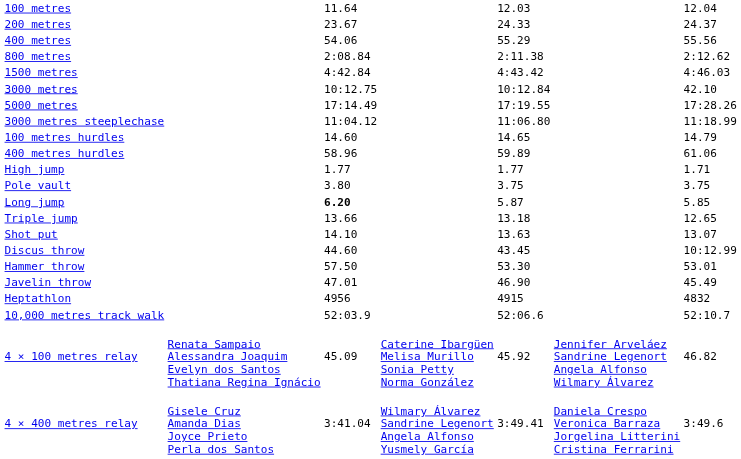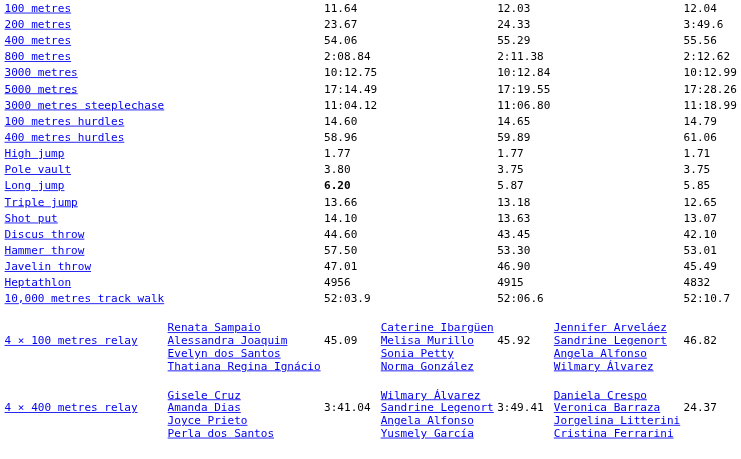200 metres | column 7: 24.37 -> 3:49.6
- row: 1500 metres | 4:42.84 | 4:43.42 | 4:46.03
3000 metres | column 7: 42.10 -> 10:12.99
Discus throw | column 7: 10:12.99 -> 42.10
4 × 400 metres relay | column 7: 3:49.6 -> 24.37
